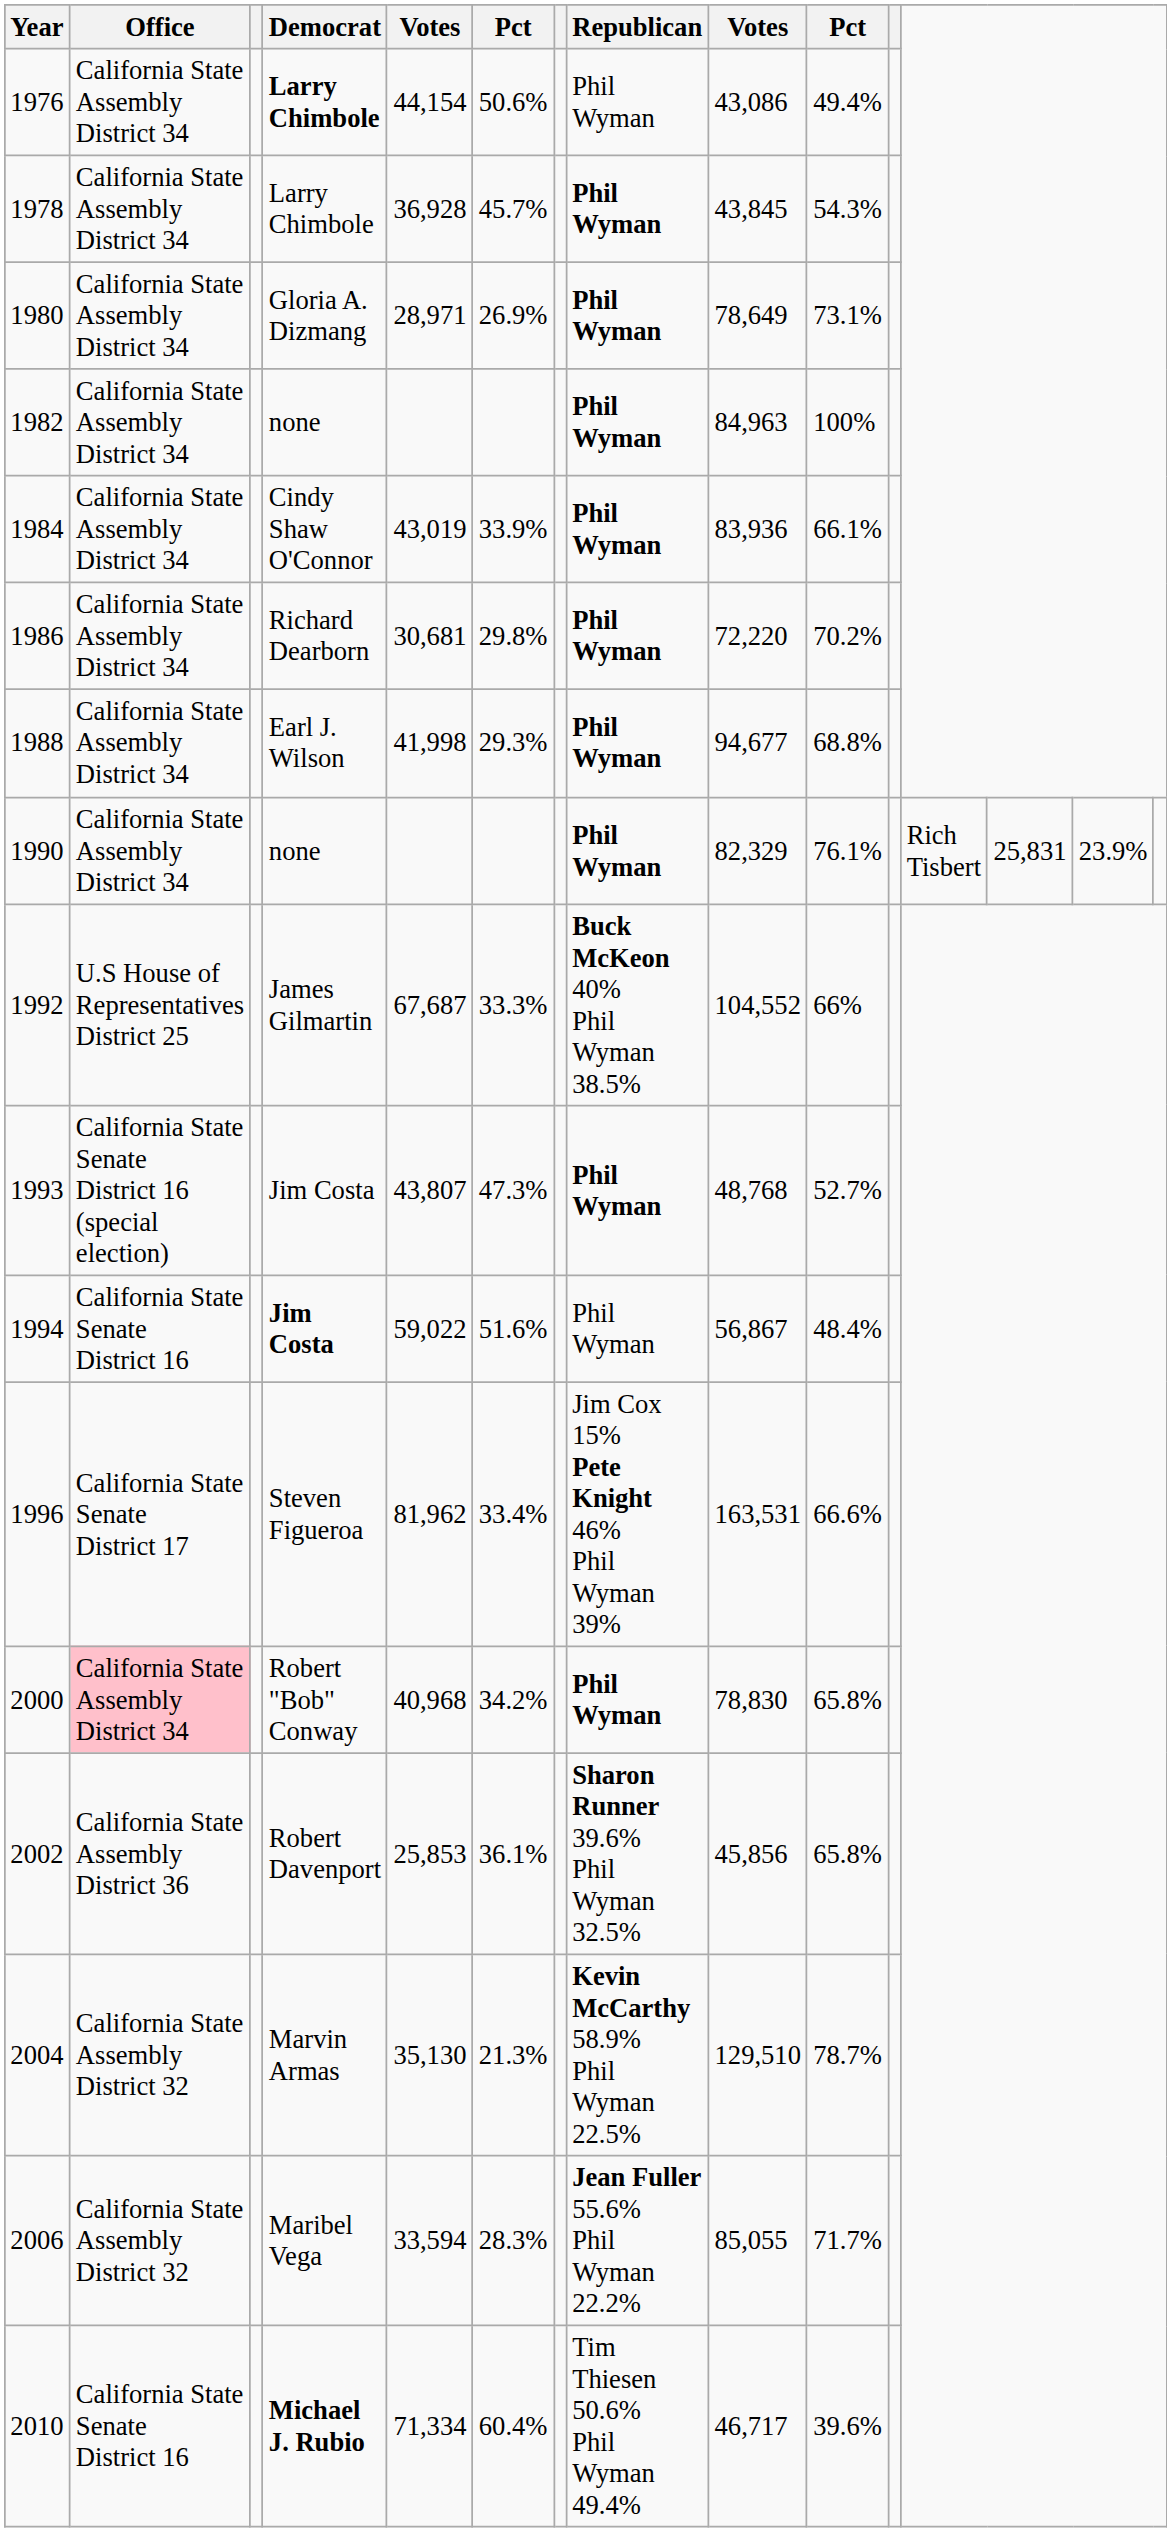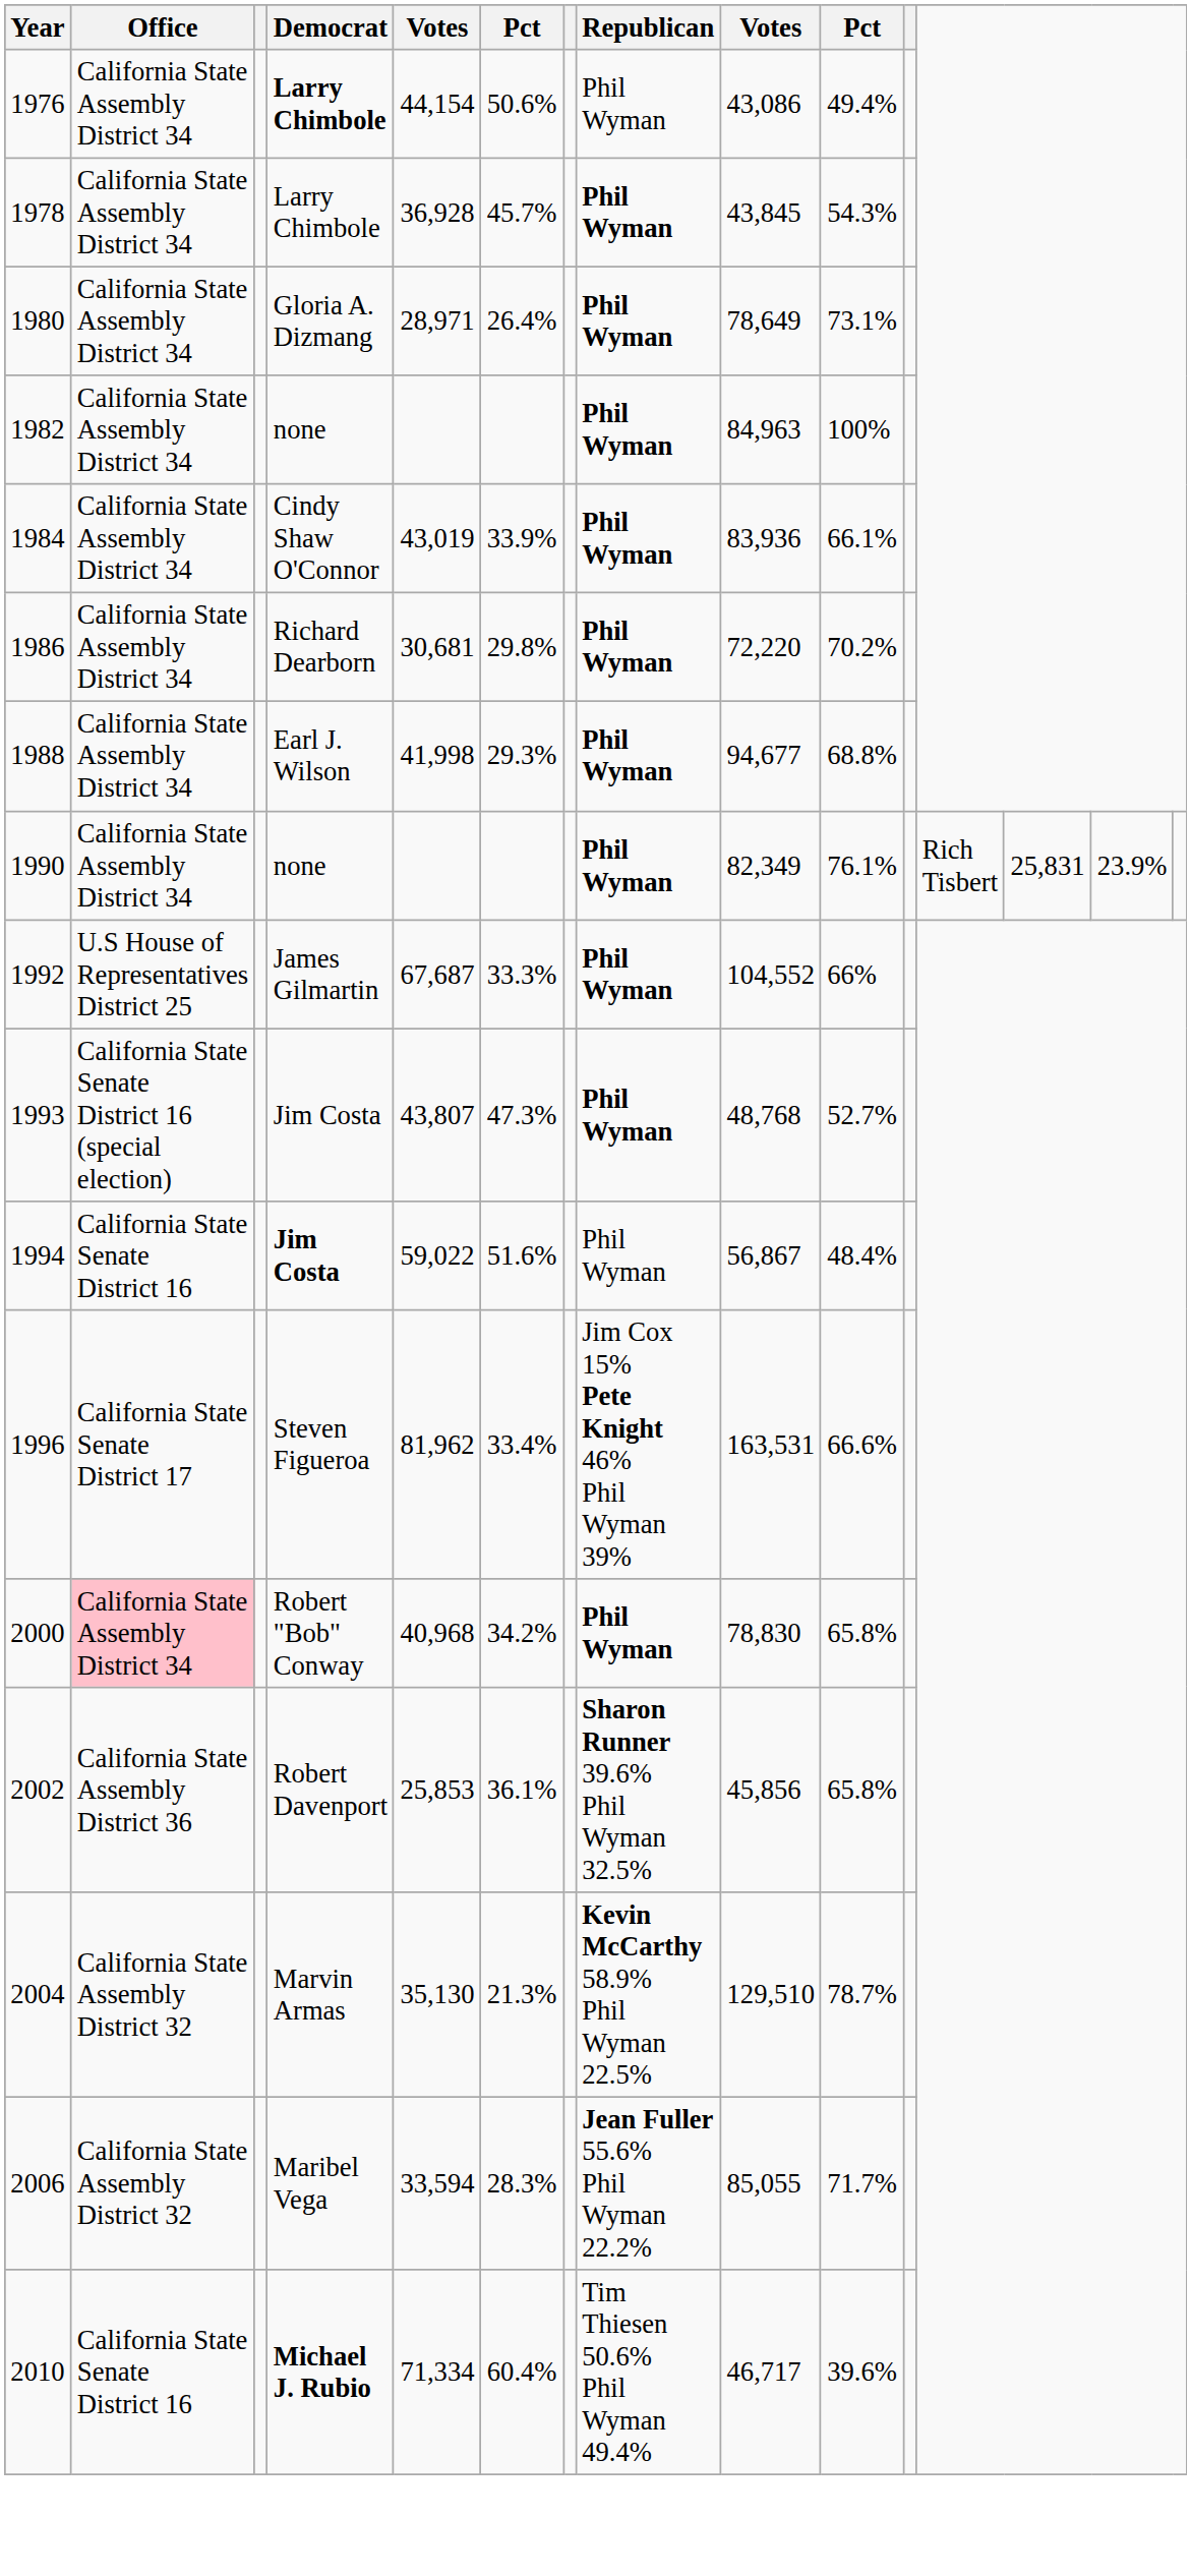1980 | column 6: 26.9% -> 26.4%
1990 | column 9: 82,329 -> 82,349
1992 | Republican: Buck McKeon 40% Phil Wyman 38.5% -> Phil Wyman
